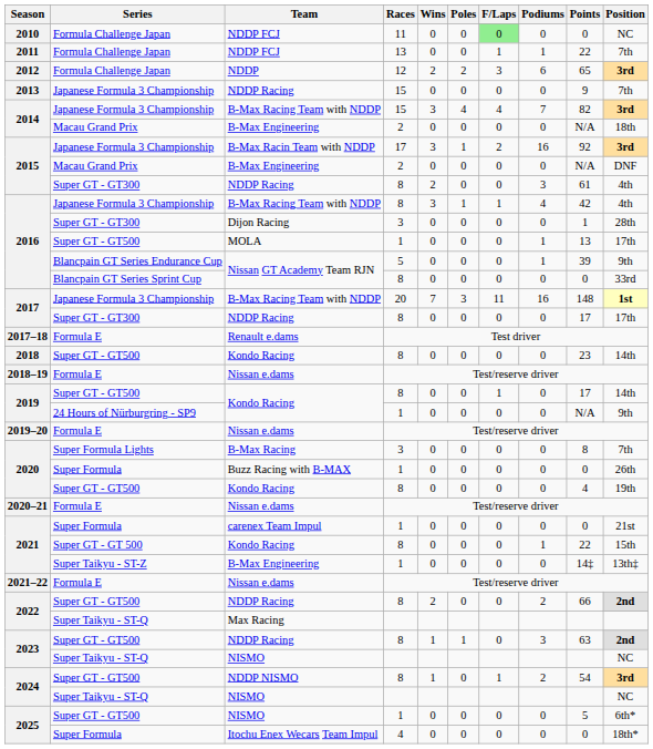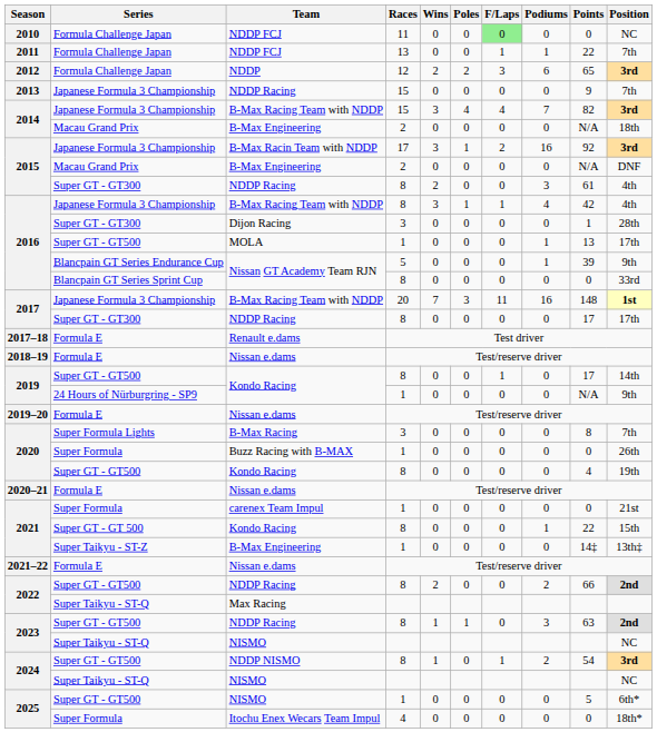- row: 2018 | Super GT - GT500 | Kondo Racing | 8 | 0 | 0 | 0 | 0 | 23 | 14th
